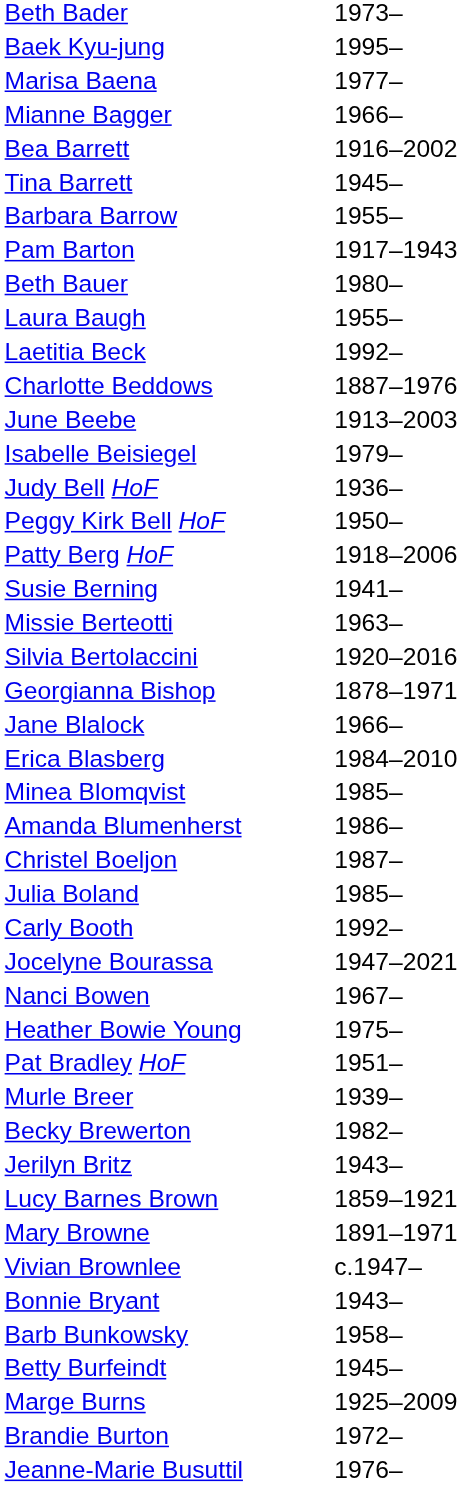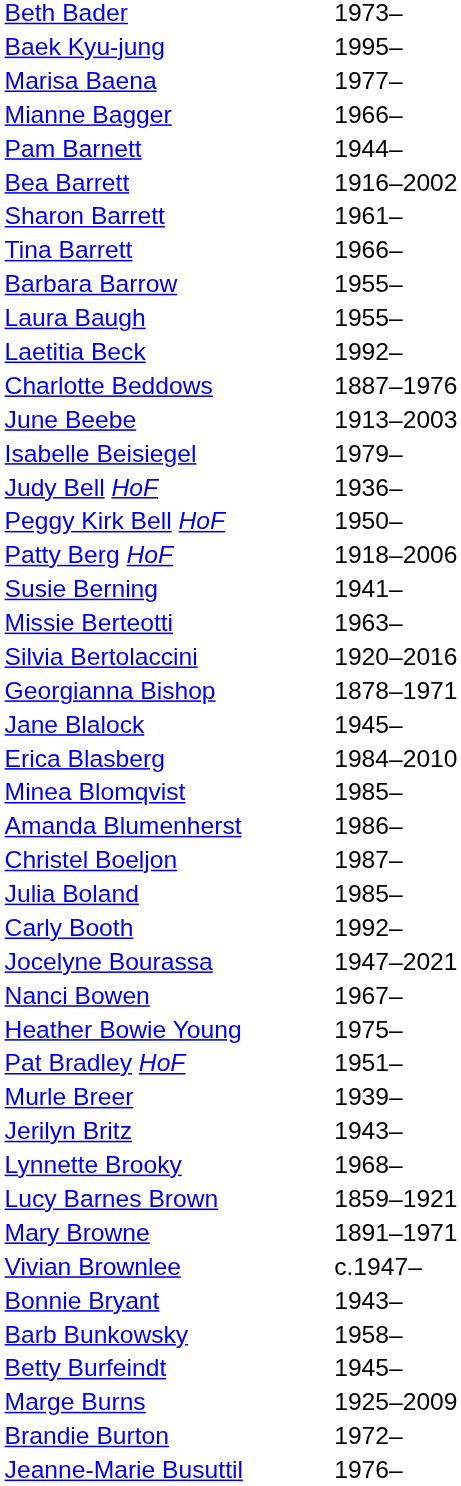+ row: Pam Barnett | 1944–
+ row: Sharon Barrett | 1961–
Tina Barrett | column 2: 1945– -> 1966–
- row: Pam Barton | 1917–1943
- row: Beth Bauer | 1980–
Jane Blalock | column 2: 1966– -> 1945–
- row: Becky Brewerton | 1982–
+ row: Lynnette Brooky | 1968–
